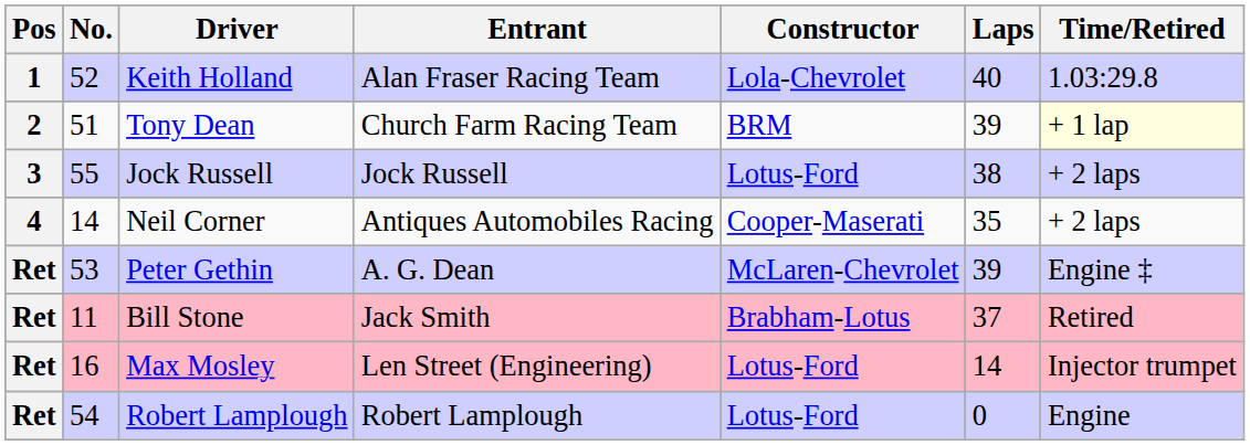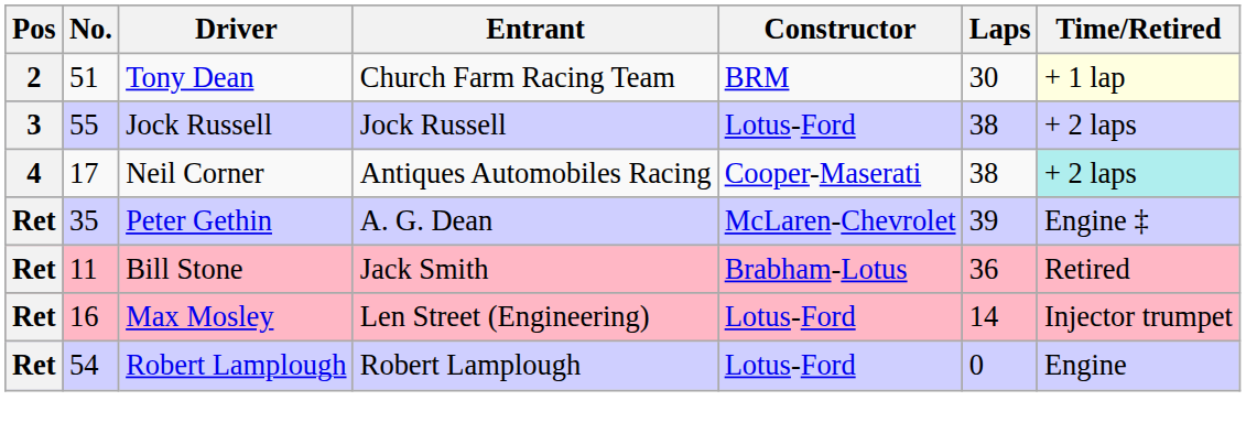- row: 1 | 52 | Keith Holland | Alan Fraser Racing Team | Lola-Chevrolet | 40 | 1.03:29.8
Tony Dean | Laps: 39 -> 30
Neil Corner | No.: 14 -> 17
Neil Corner | Laps: 35 -> 38
Neil Corner | Time/Retired: no background -> paleturquoise background
Peter Gethin | No.: 53 -> 35
Bill Stone | Laps: 37 -> 36
